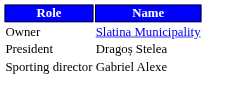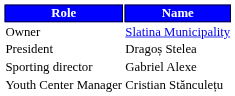+ row: Youth Center Manager | Cristian Stănculețu
